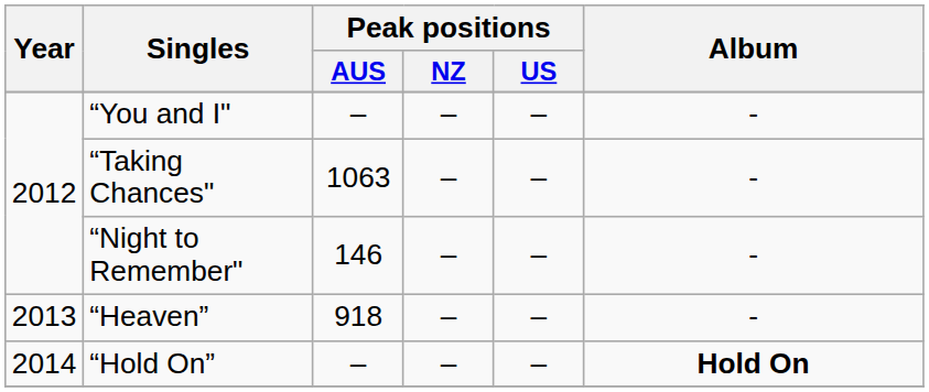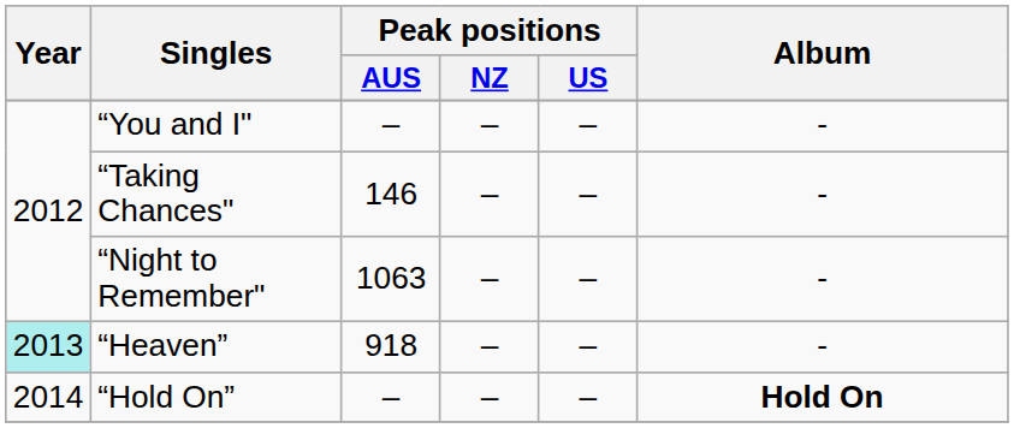“Taking Chances" | Peak positions / AUS: 1063 -> 146
“Night to Remember" | Peak positions / AUS: 146 -> 1063
“Heaven” | Year: no background -> paleturquoise background
